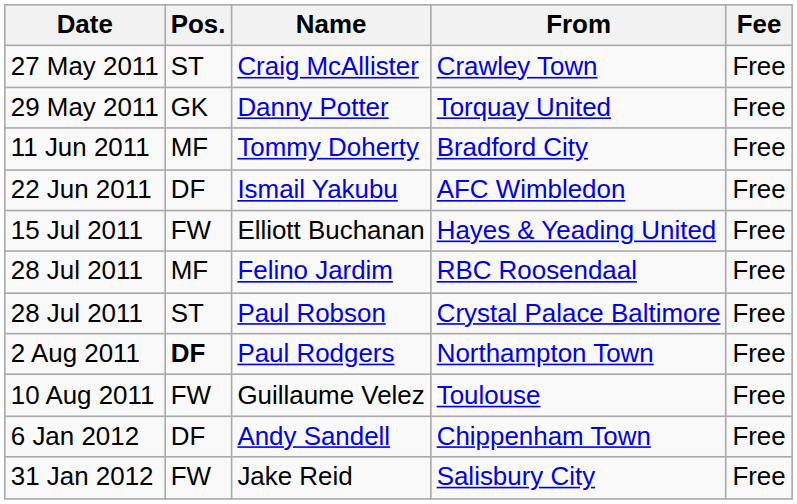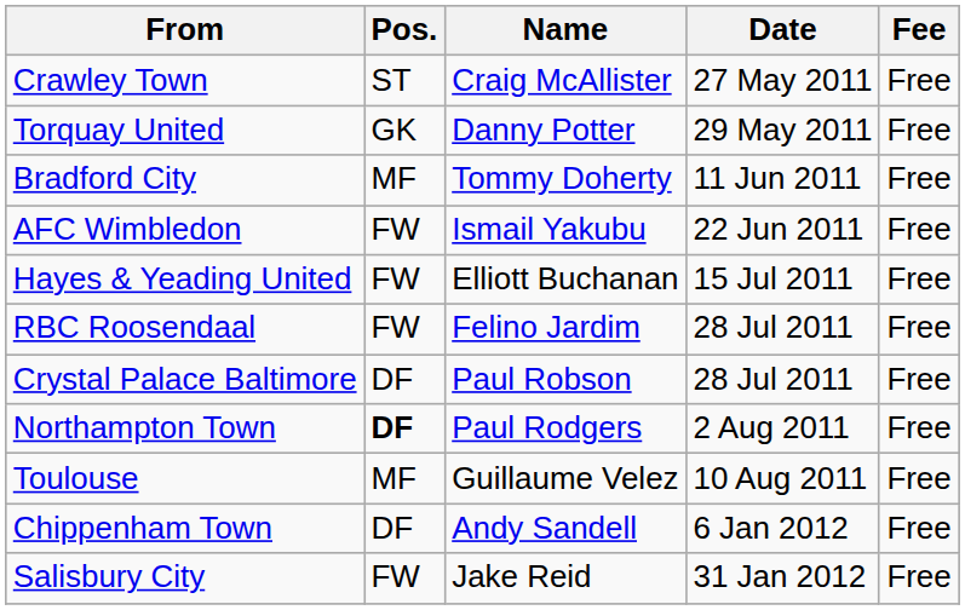columns swapped: Date <-> From
Ismail Yakubu | Pos.: DF -> FW
Felino Jardim | Pos.: MF -> FW
Paul Robson | Pos.: ST -> DF
Guillaume Velez | Pos.: FW -> MF
